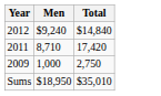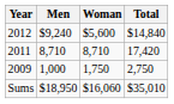+ column: Woman | $5,600 | 8,710 | 1,750 | $16,060
